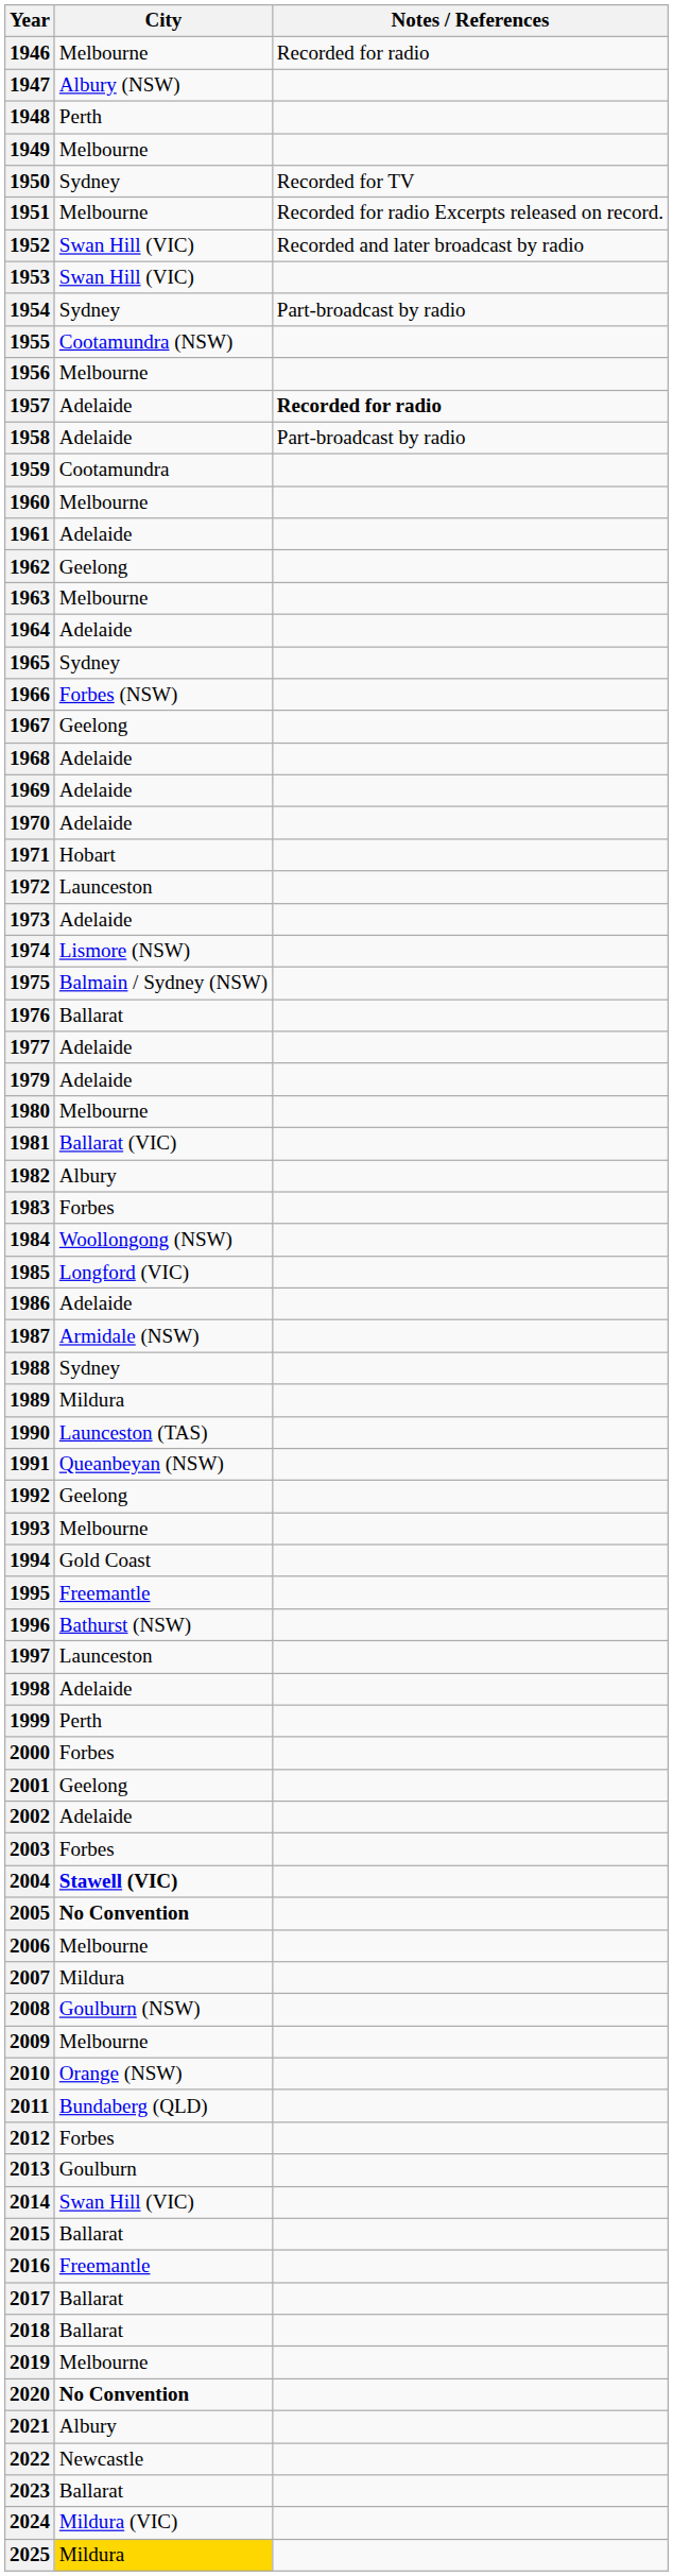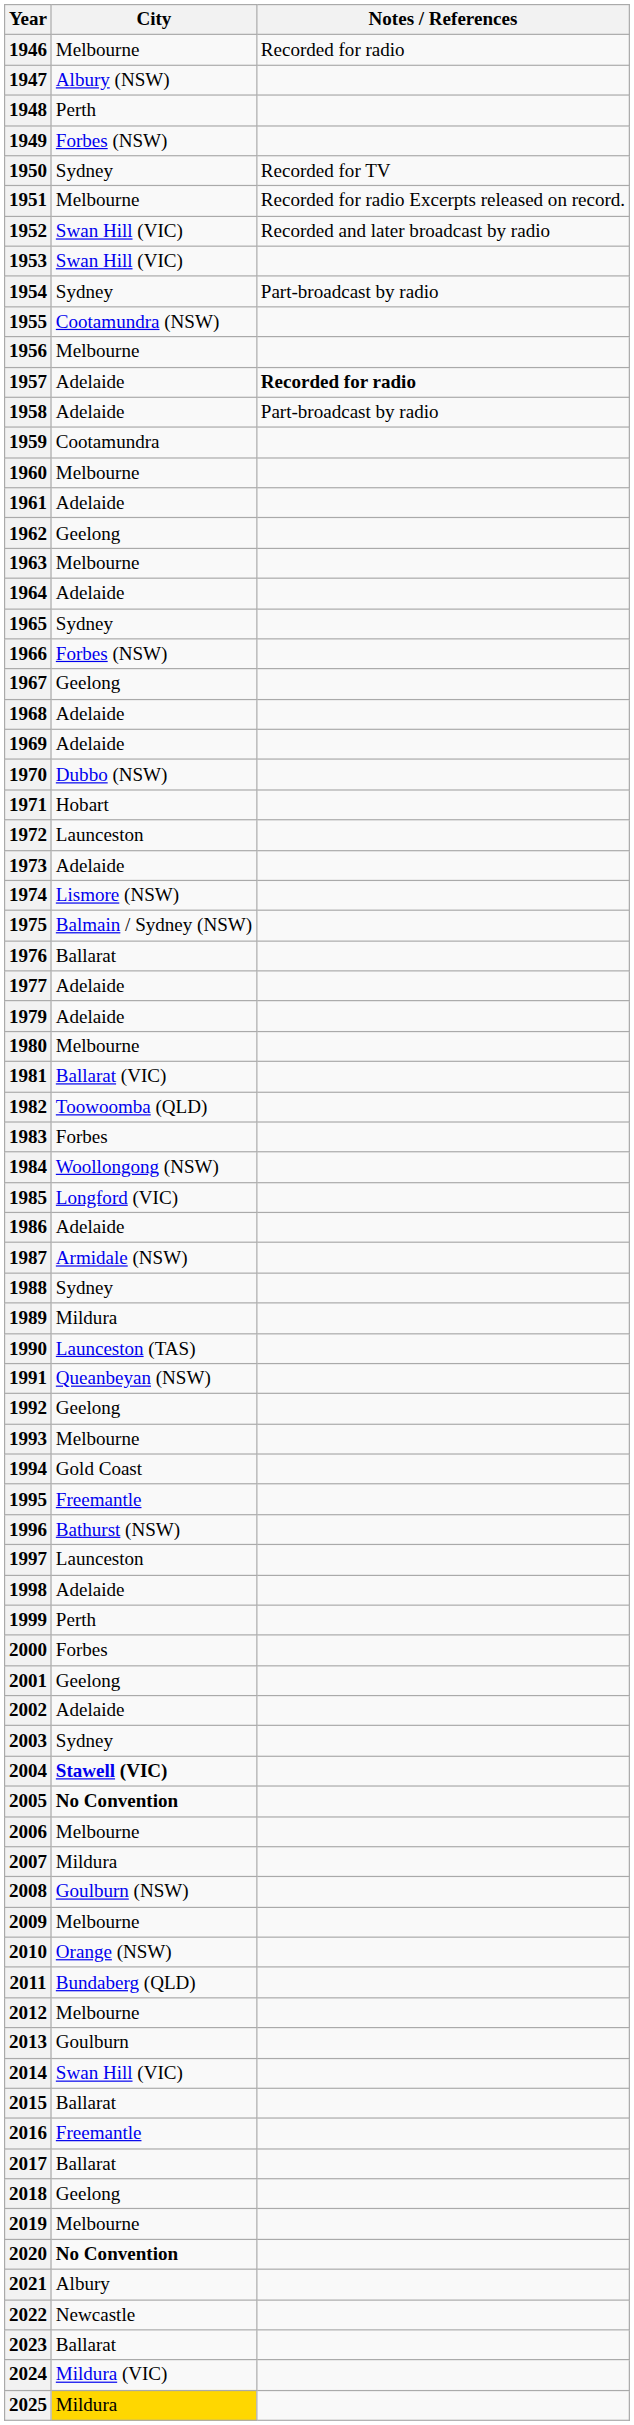1949 | City: Melbourne -> Forbes (NSW)
1970 | City: Adelaide -> Dubbo (NSW)
1982 | City: Albury -> Toowoomba (QLD)
2003 | City: Forbes -> Sydney
2012 | City: Forbes -> Melbourne
2018 | City: Ballarat -> Geelong
